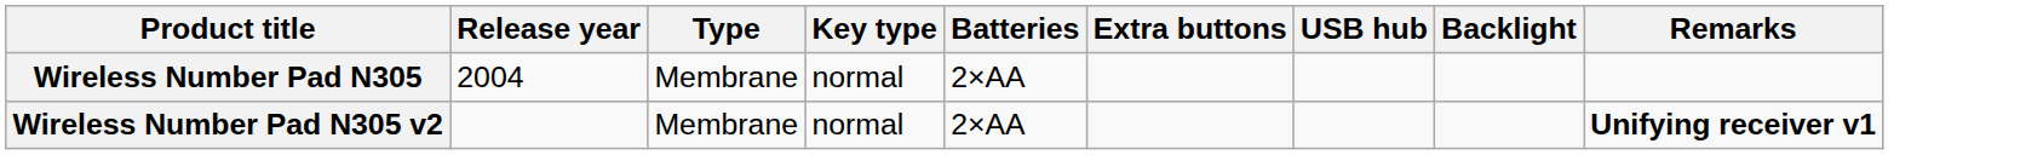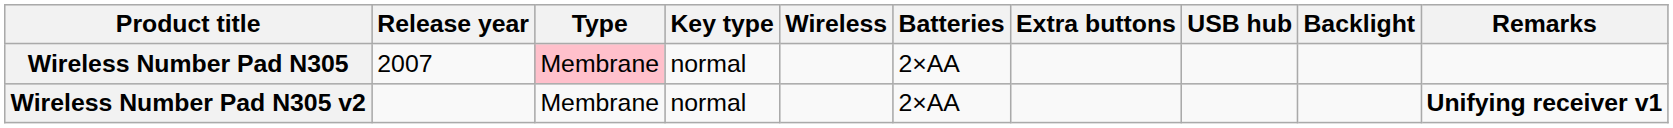+ column: Wireless
Wireless Number Pad N305 | Release year: 2004 -> 2007
Wireless Number Pad N305 | Type: no background -> pink background
